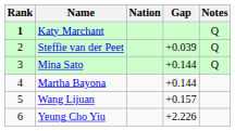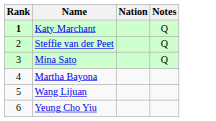- column: Gap | +0.039 | +0.144 | +0.144 | +0.157 | +2.226
